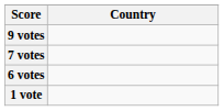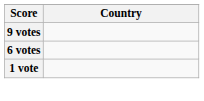- row: 7 votes
